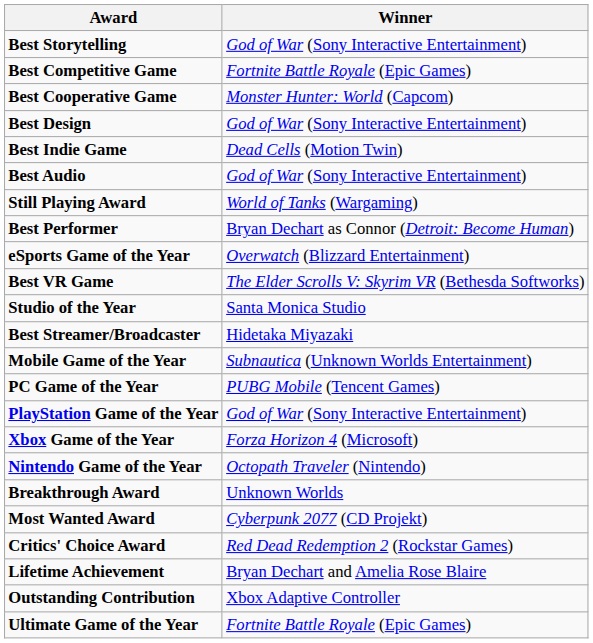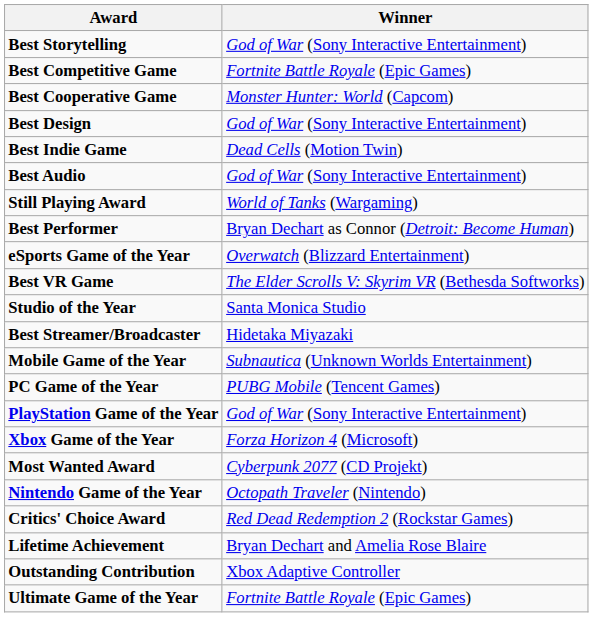rows swapped: Nintendo Game of the Year <-> Most Wanted Award
- row: Breakthrough Award | Unknown Worlds
